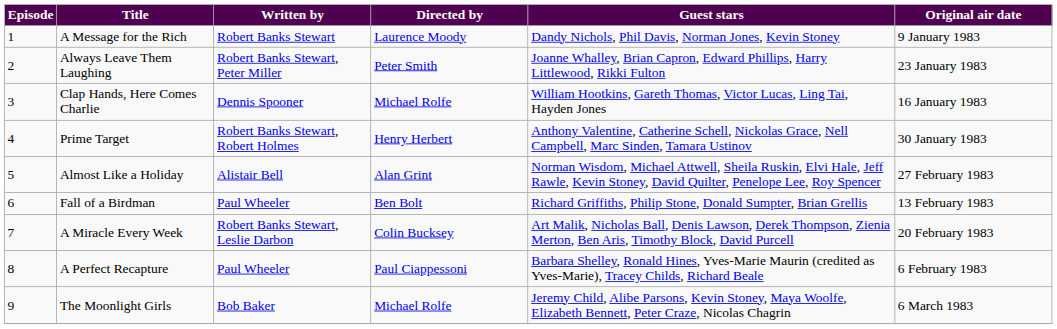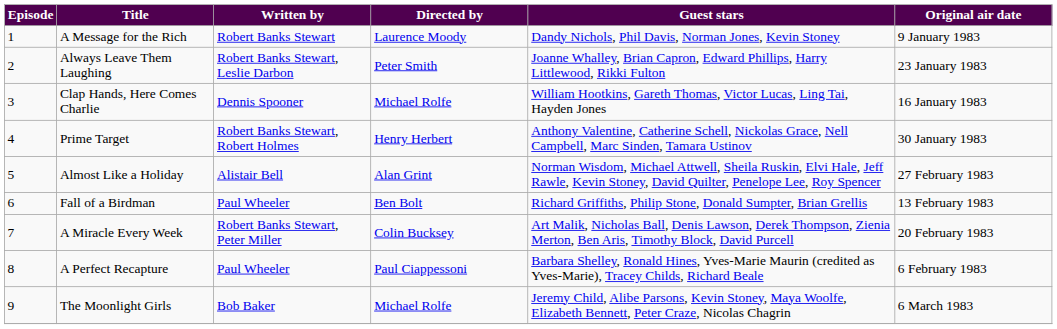Always Leave Them Laughing | Written by: Robert Banks Stewart, Peter Miller -> Robert Banks Stewart, Leslie Darbon
A Miracle Every Week | Written by: Robert Banks Stewart, Leslie Darbon -> Robert Banks Stewart, Peter Miller
